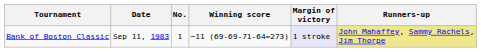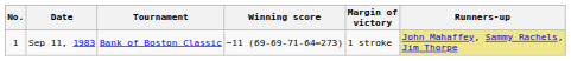columns swapped: No. <-> Tournament
Sep 11, 1983 | Margin of victory: lavender background -> no background
